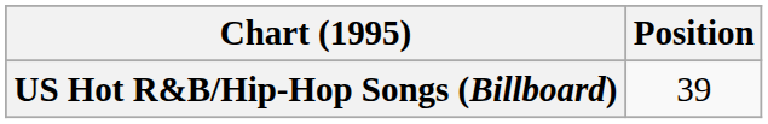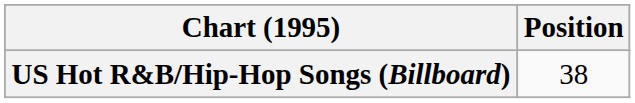US Hot R&B/Hip-Hop Songs (Billboard) | Position: 39 -> 38
